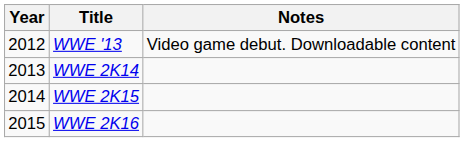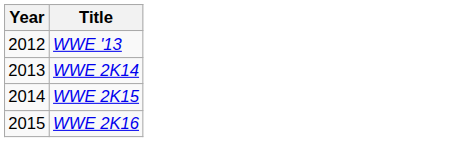- column: Notes | Video game debut. Downloadable content
